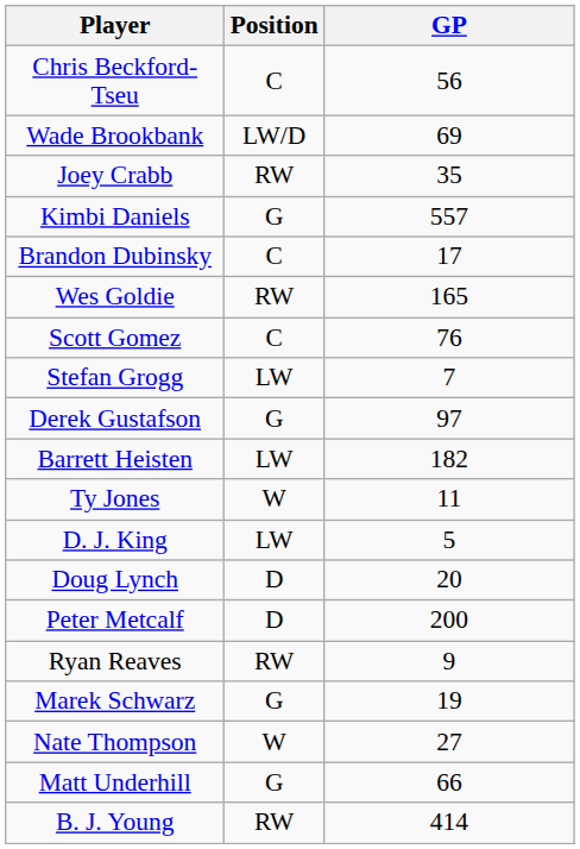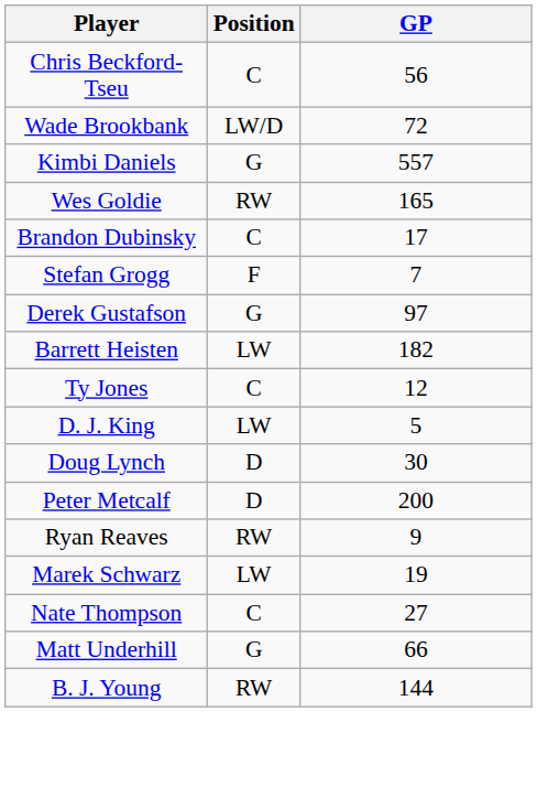Wade Brookbank | GP: 69 -> 72
- row: Joey Crabb | RW | 35
rows swapped: Brandon Dubinsky <-> Wes Goldie
- row: Scott Gomez | C | 76
Stefan Grogg | Position: LW -> F
Ty Jones | Position: W -> C
Ty Jones | GP: 11 -> 12
Doug Lynch | GP: 20 -> 30
Marek Schwarz | Position: G -> LW
Nate Thompson | Position: W -> C
B. J. Young | GP: 414 -> 144
